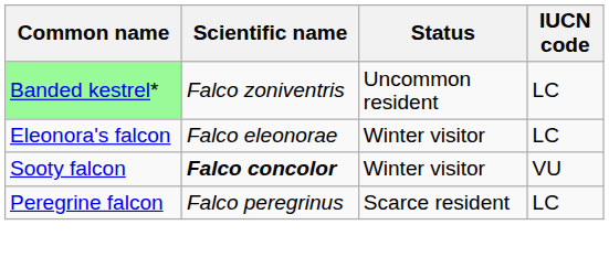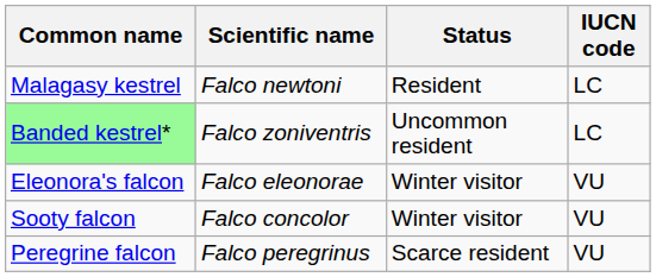+ row: Malagasy kestrel | Falco newtoni | Resident | LC
Eleonora's falcon | IUCN code: LC -> VU
Sooty falcon | Scientific name: bold -> normal
Peregrine falcon | IUCN code: LC -> VU
